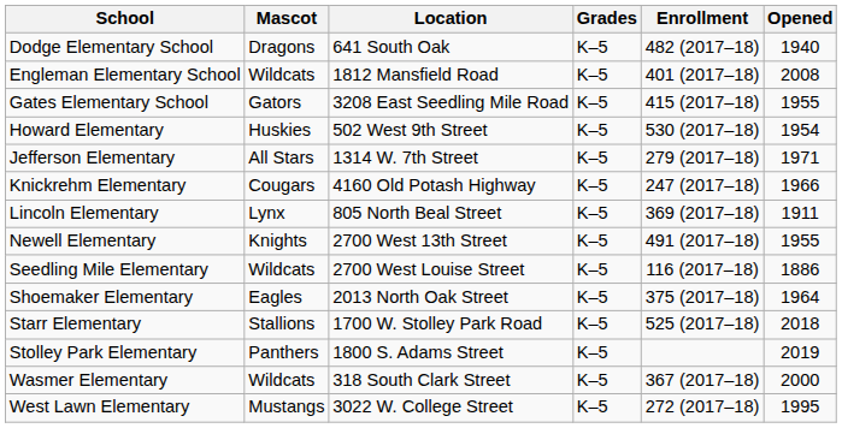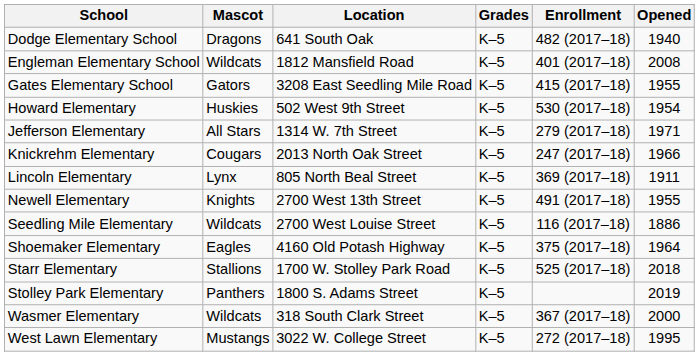Knickrehm Elementary | Location: 4160 Old Potash Highway -> 2013 North Oak Street
Shoemaker Elementary | Location: 2013 North Oak Street -> 4160 Old Potash Highway
